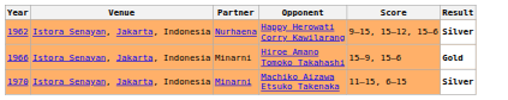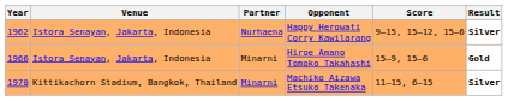Machiko Aizawa Etsuko Takenaka | Venue: Istora Senayan, Jakarta, Indonesia -> Kittikachorn Stadium, Bangkok, Thailand
